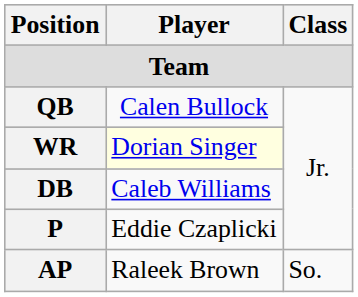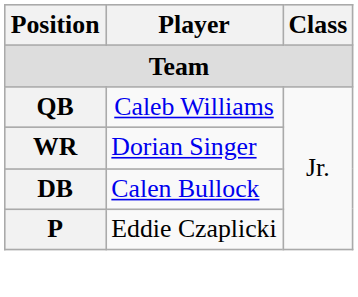QB | Player: Calen Bullock -> Caleb Williams
WR | Player: lightyellow background -> no background
DB | Player: Caleb Williams -> Calen Bullock
- row: AP | Raleek Brown | So.
